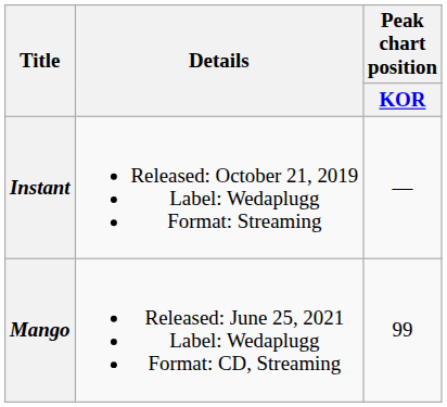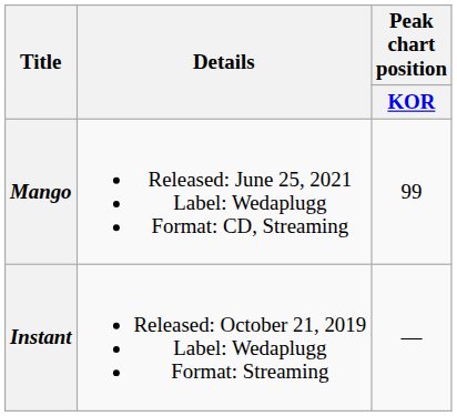rows swapped: Instant <-> Mango
